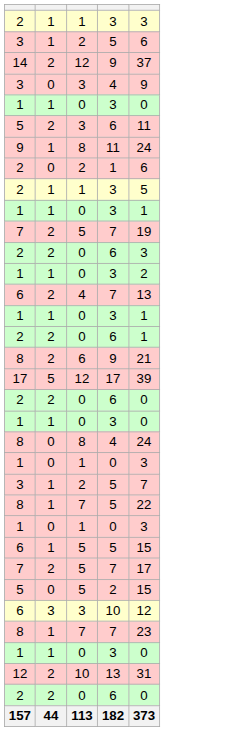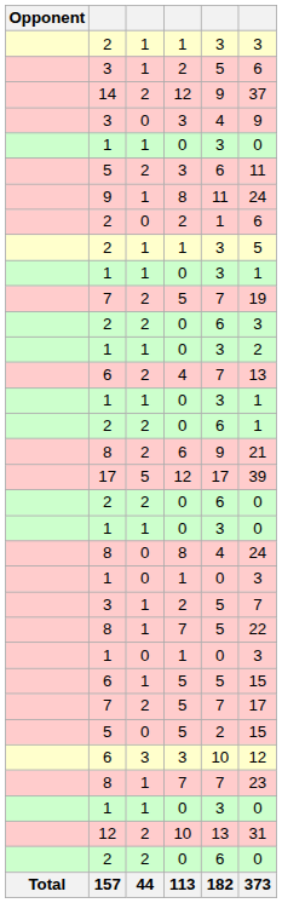+ column: Opponent | Total
